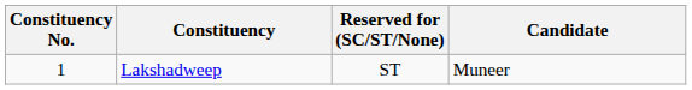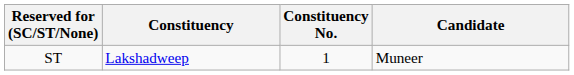columns swapped: Constituency No. <-> Reserved for (SC/ST/None)
